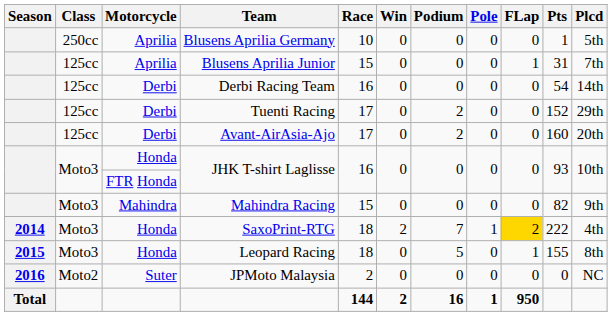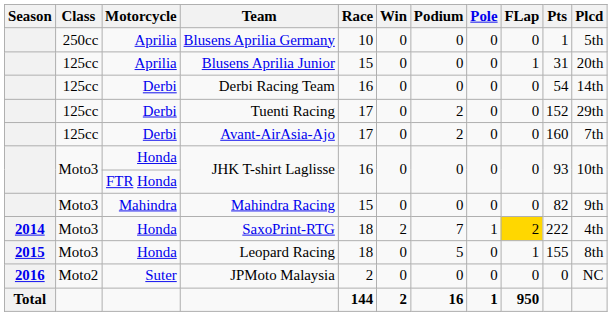Blusens Aprilia Junior | Plcd: 7th -> 20th
Avant-AirAsia-Ajo | Plcd: 20th -> 7th
